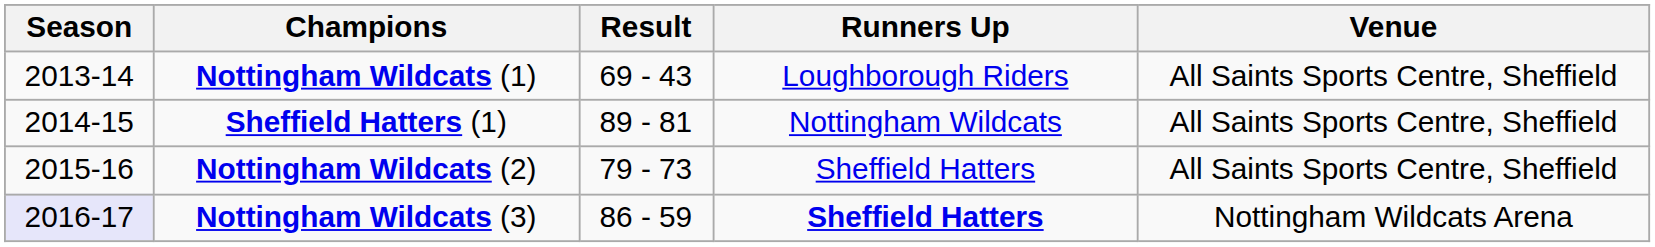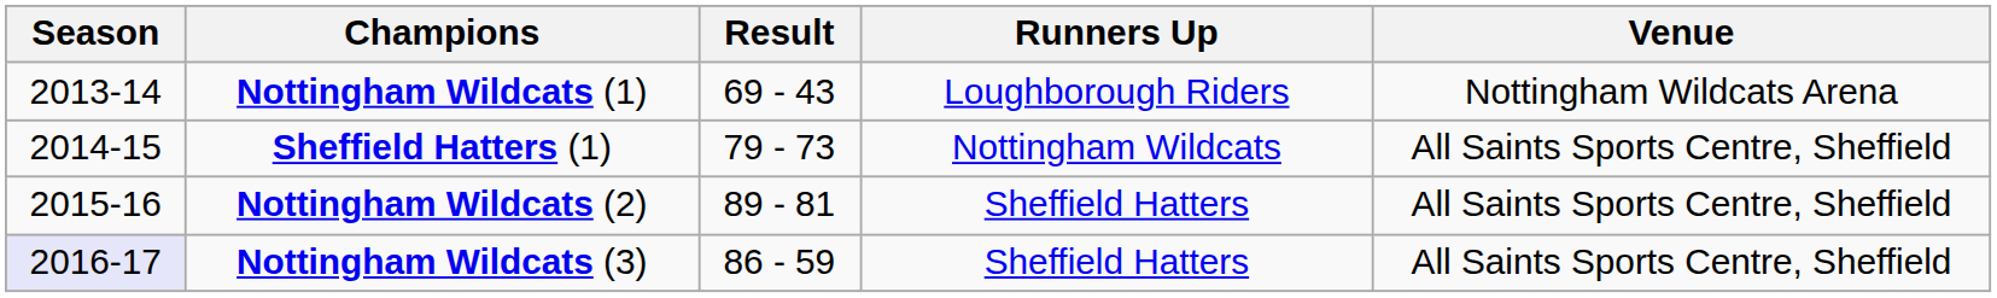Nottingham Wildcats (1) | Venue: All Saints Sports Centre, Sheffield -> Nottingham Wildcats Arena
Sheffield Hatters (1) | Result: 89 - 81 -> 79 - 73
Nottingham Wildcats (2) | Result: 79 - 73 -> 89 - 81
Nottingham Wildcats (3) | Runners Up: bold -> normal
Nottingham Wildcats (3) | Venue: Nottingham Wildcats Arena -> All Saints Sports Centre, Sheffield
